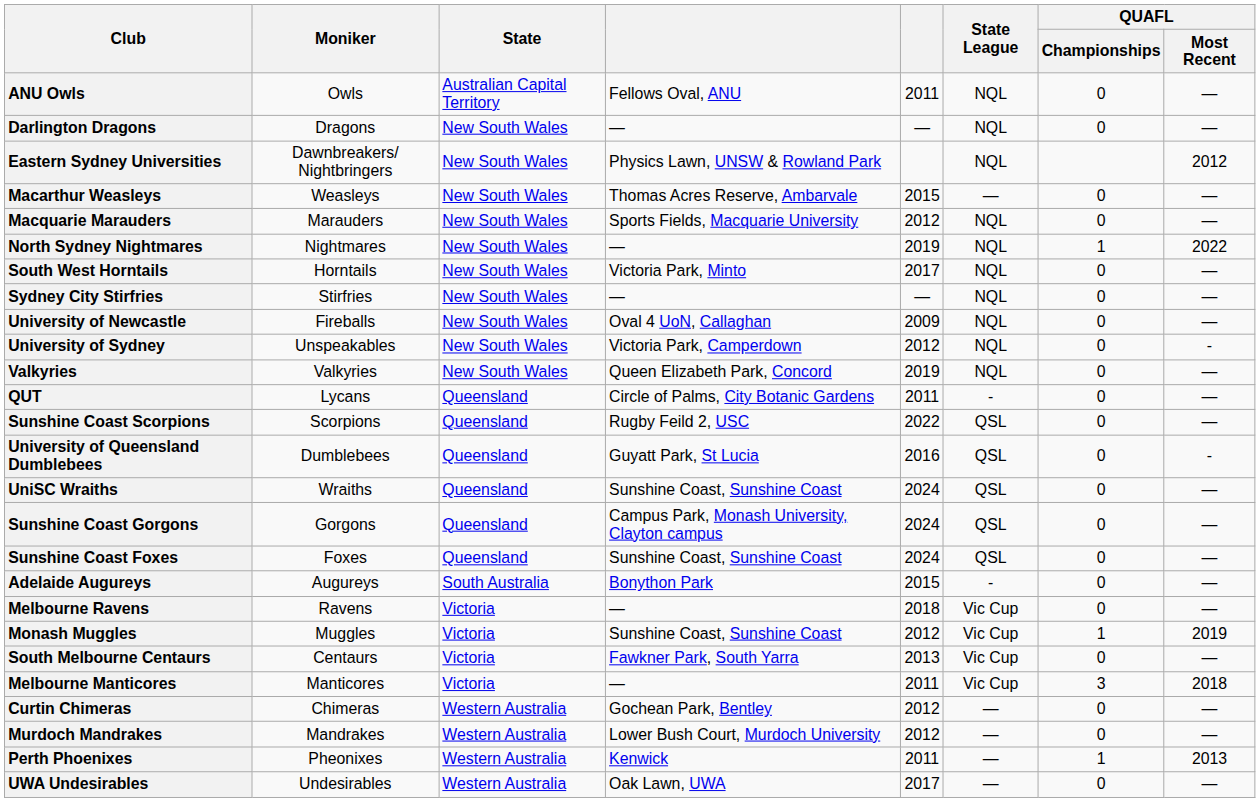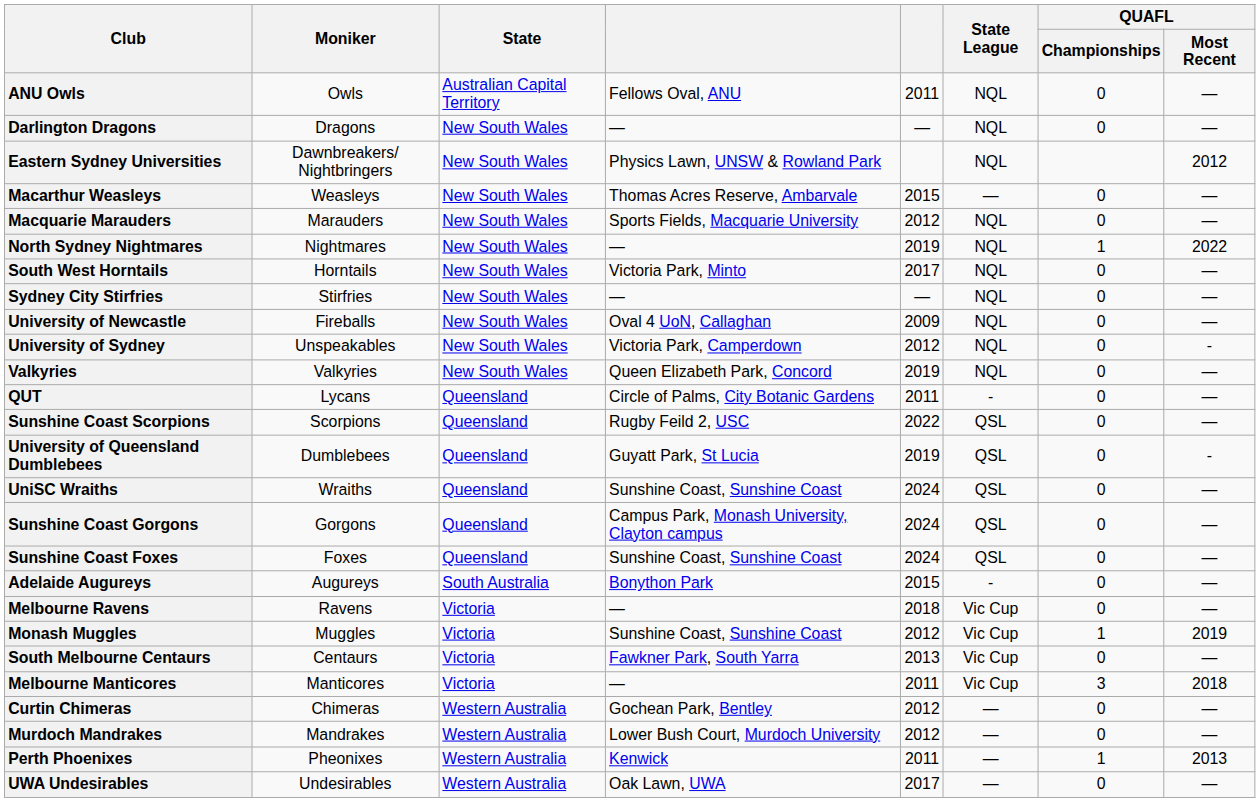University of Queensland Dumblebees | column 5: 2016 -> 2019
